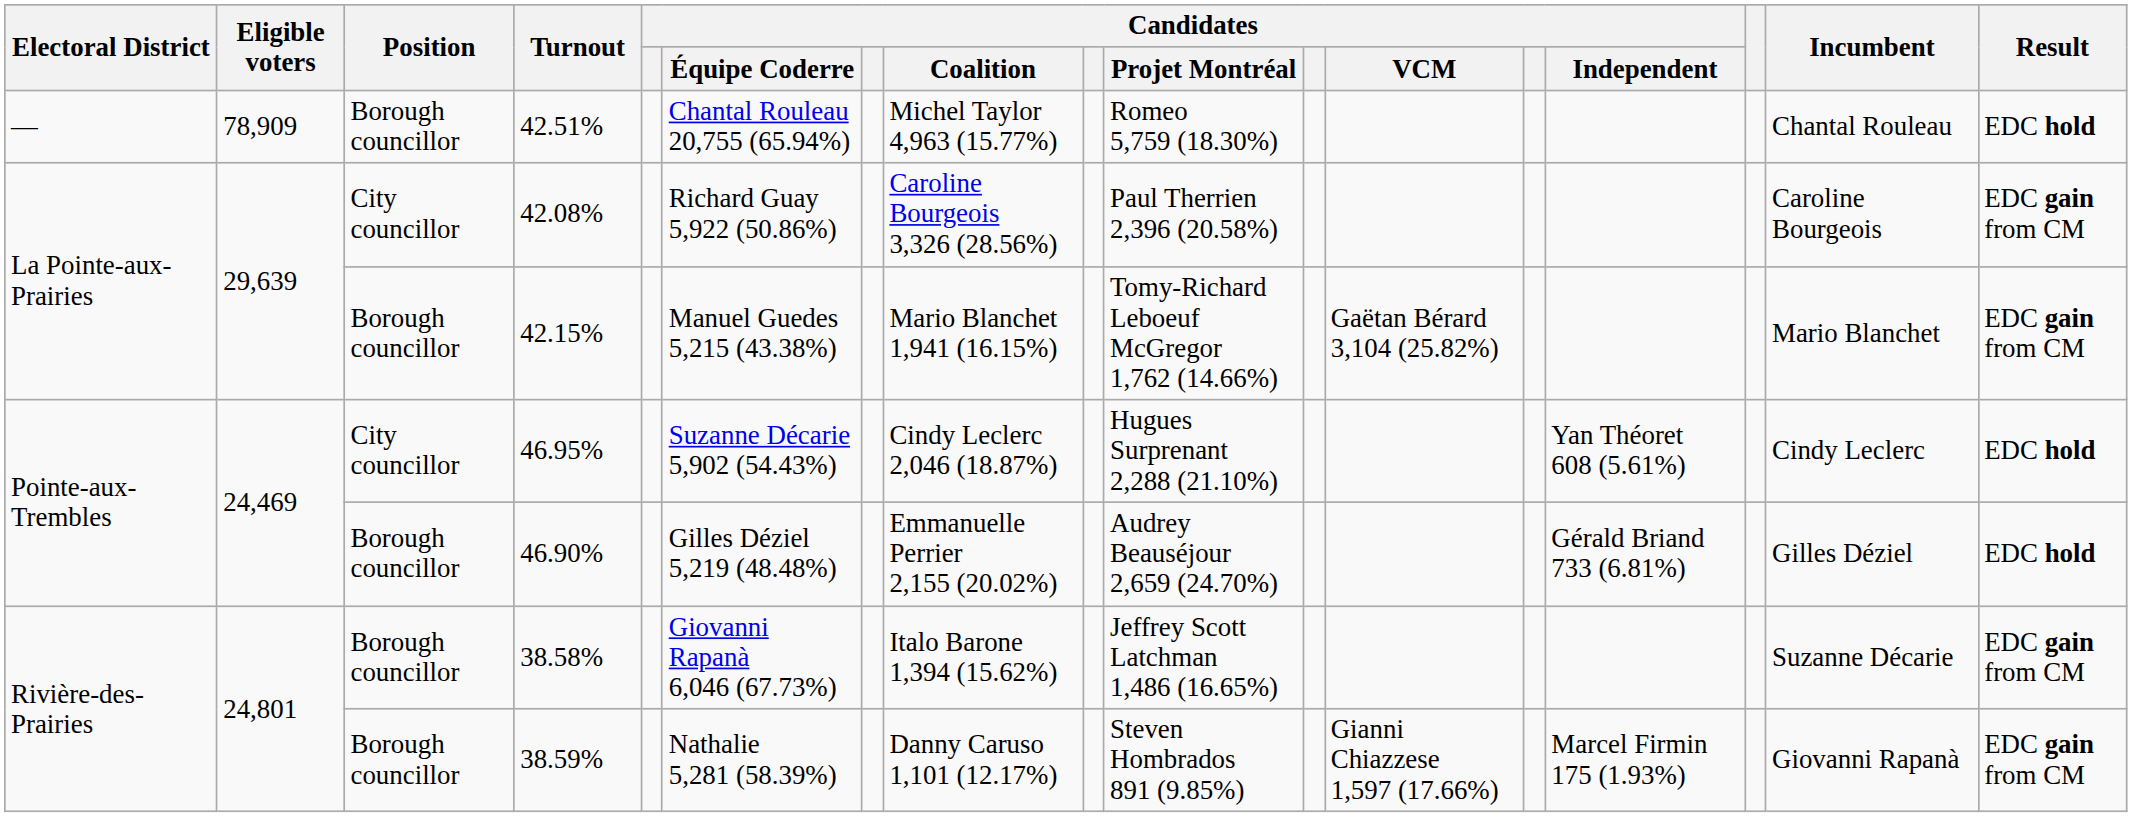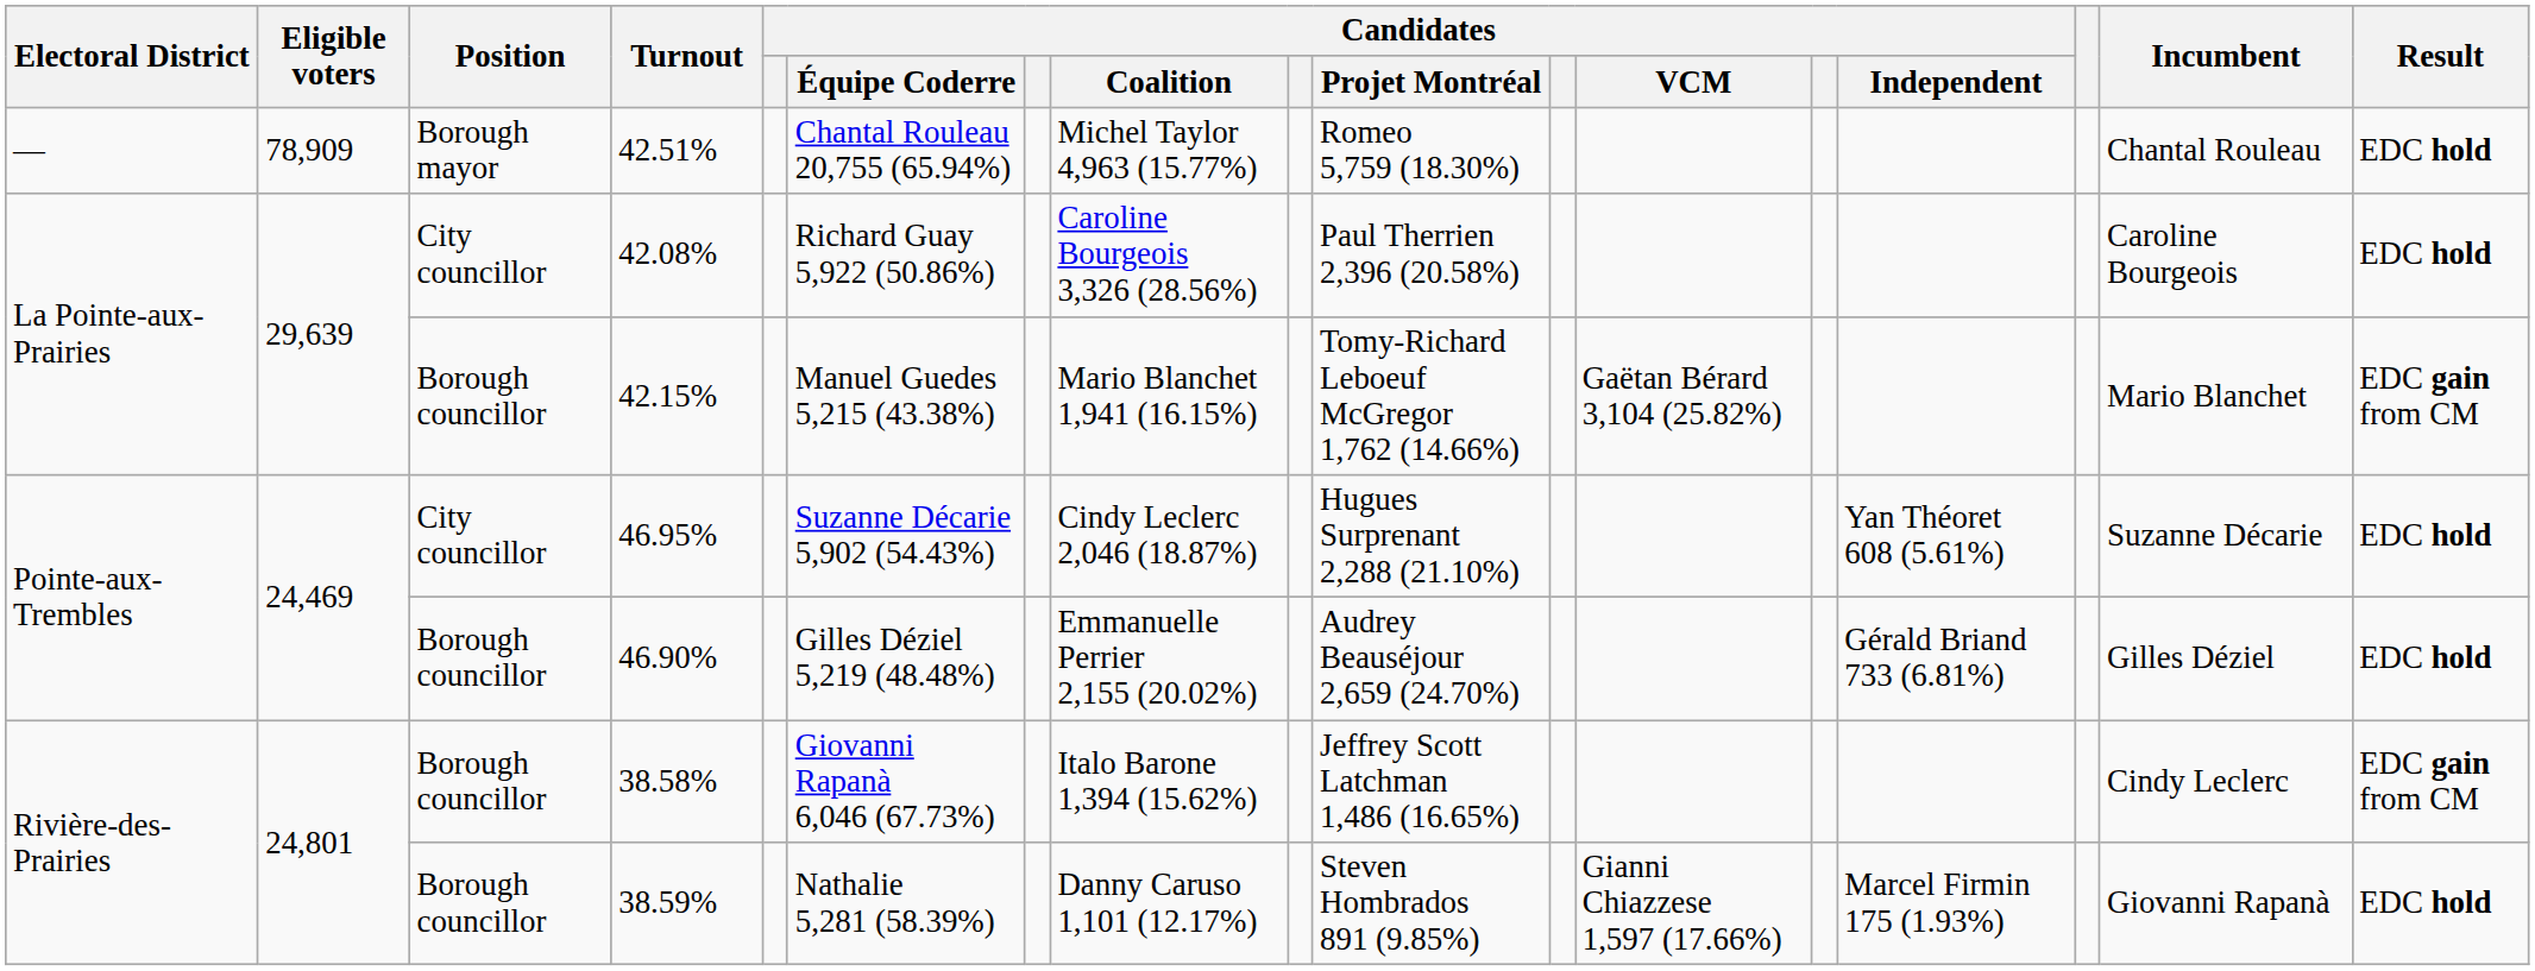42.51% | Position: Borough councillor -> Borough mayor
42.08% | Result: EDC gain from CM -> EDC hold
46.95% | Incumbent: Cindy Leclerc -> Suzanne Décarie
38.58% | Incumbent: Suzanne Décarie -> Cindy Leclerc
38.59% | Result: EDC gain from CM -> EDC hold
